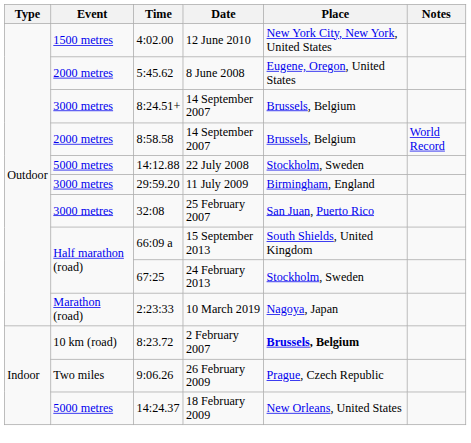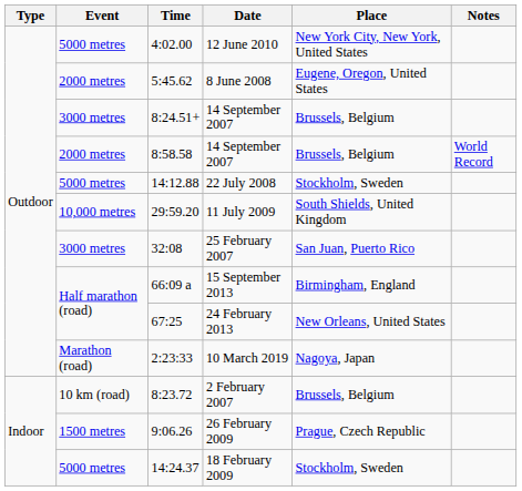12 June 2010 | Event: 1500 metres -> 5000 metres
11 July 2009 | Event: 3000 metres -> 10,000 metres
11 July 2009 | Place: Birmingham, England -> South Shields, United Kingdom
15 September 2013 | Place: South Shields, United Kingdom -> Birmingham, England
24 February 2013 | Place: Stockholm, Sweden -> New Orleans, United States
2 February 2007 | Place: bold -> normal
26 February 2009 | Event: Two miles -> 1500 metres
18 February 2009 | Place: New Orleans, United States -> Stockholm, Sweden
